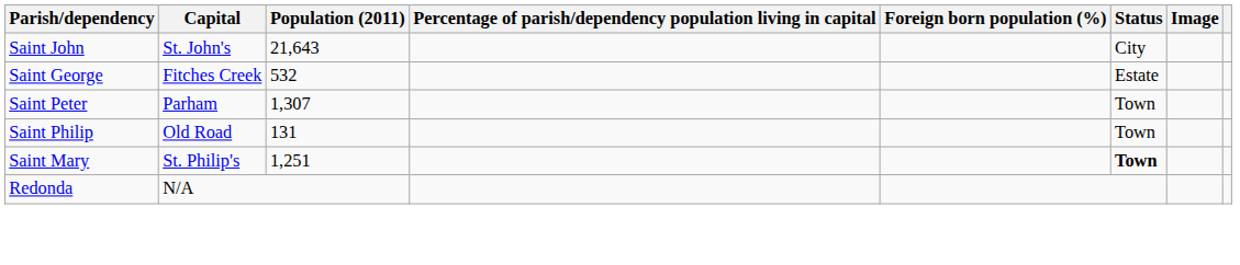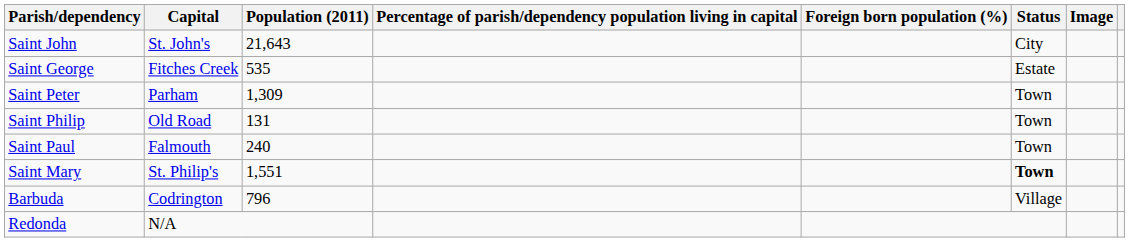Saint George | Population (2011): 532 -> 535
Saint Peter | Population (2011): 1,307 -> 1,309
+ row: Saint Paul | Falmouth | 240 | Town
Saint Mary | Population (2011): 1,251 -> 1,551
+ row: Barbuda | Codrington | 796 | Village
